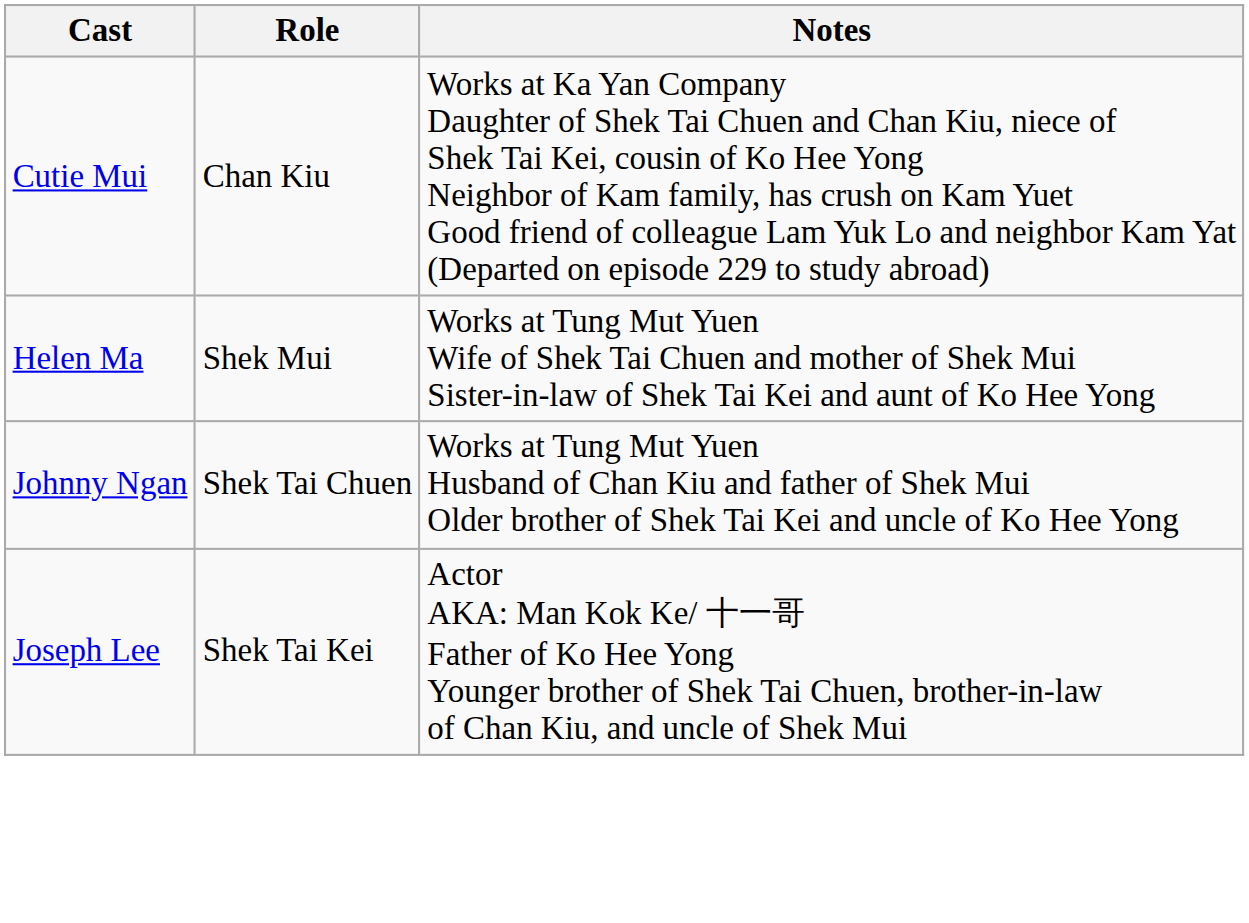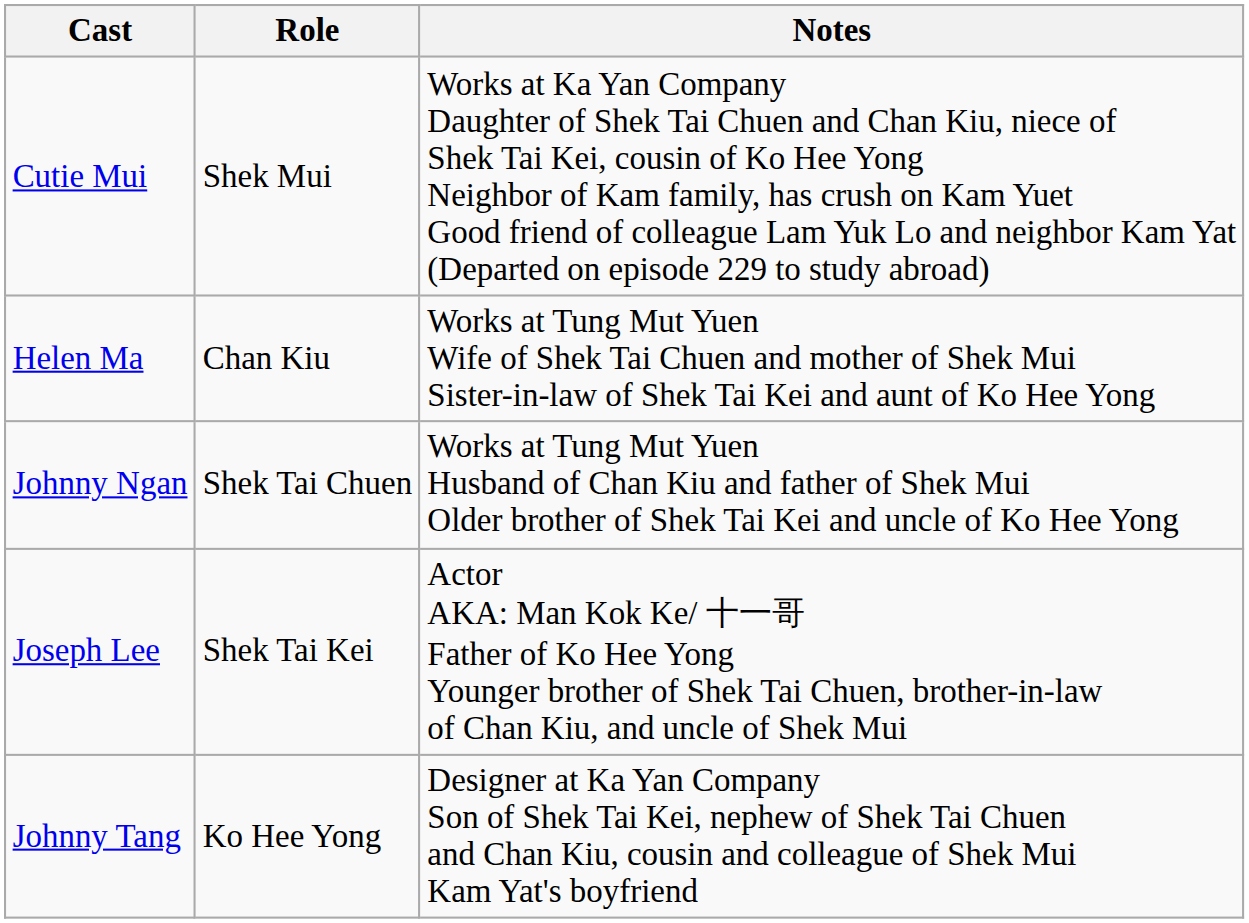Cutie Mui | Role: Chan Kiu -> Shek Mui
Helen Ma | Role: Shek Mui -> Chan Kiu
+ row: Johnny Tang | Ko Hee Yong | Designer at Ka Yan Company Son of Shek Tai Kei, nephew of Shek Tai Chuen and Chan Kiu, cousin and colleague of Shek Mui Kam Yat's boyfriend
